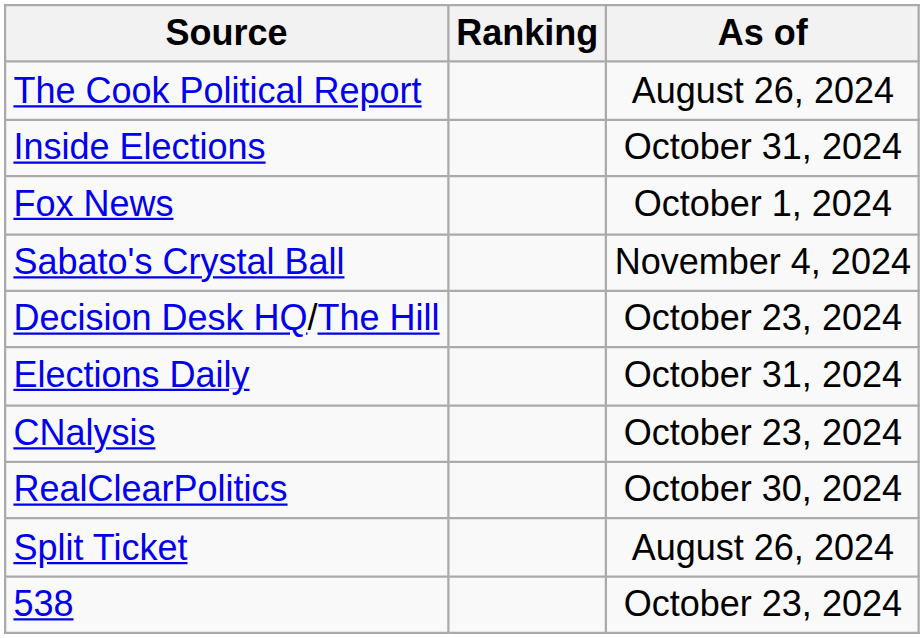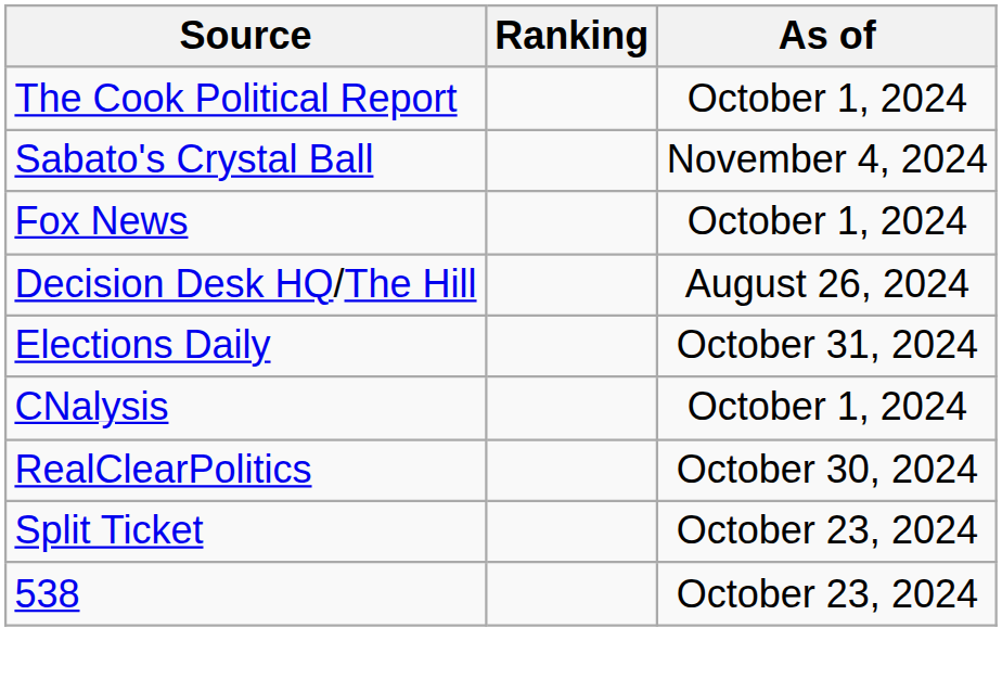The Cook Political Report | As of: August 26, 2024 -> October 1, 2024
- row: Inside Elections | October 31, 2024
rows swapped: Fox News <-> Sabato's Crystal Ball
Decision Desk HQ/The Hill | As of: October 23, 2024 -> August 26, 2024
CNalysis | As of: October 23, 2024 -> October 1, 2024
Split Ticket | As of: August 26, 2024 -> October 23, 2024
